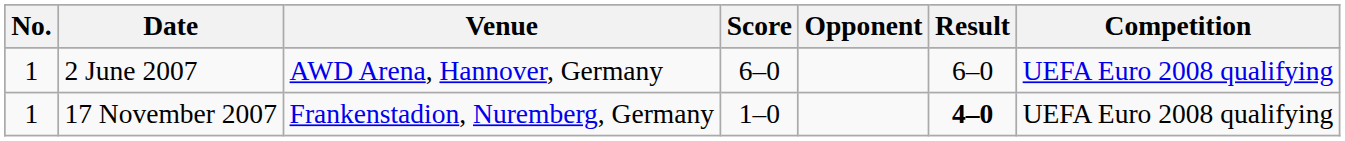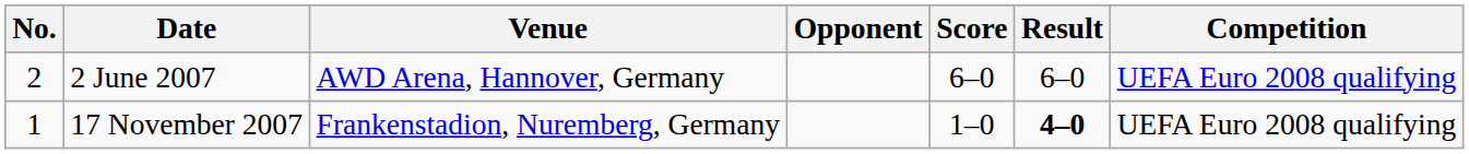columns swapped: Opponent <-> Score
2 June 2007 | No.: 1 -> 2
